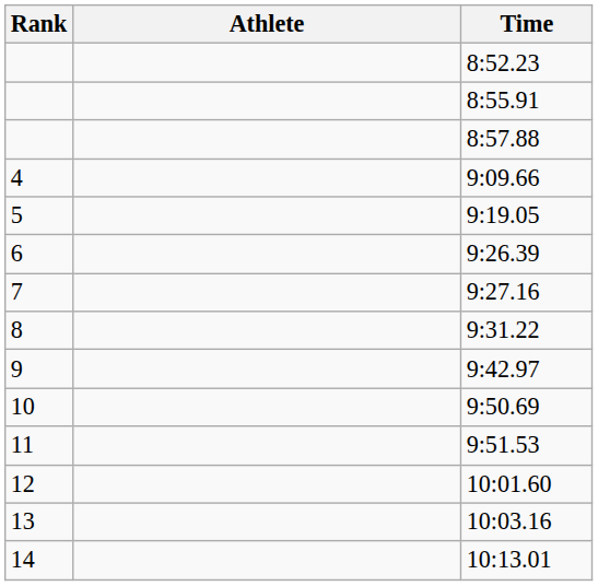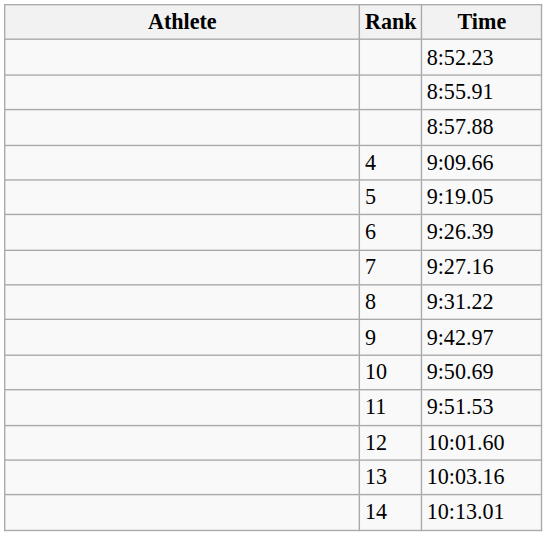columns swapped: Rank <-> Athlete
